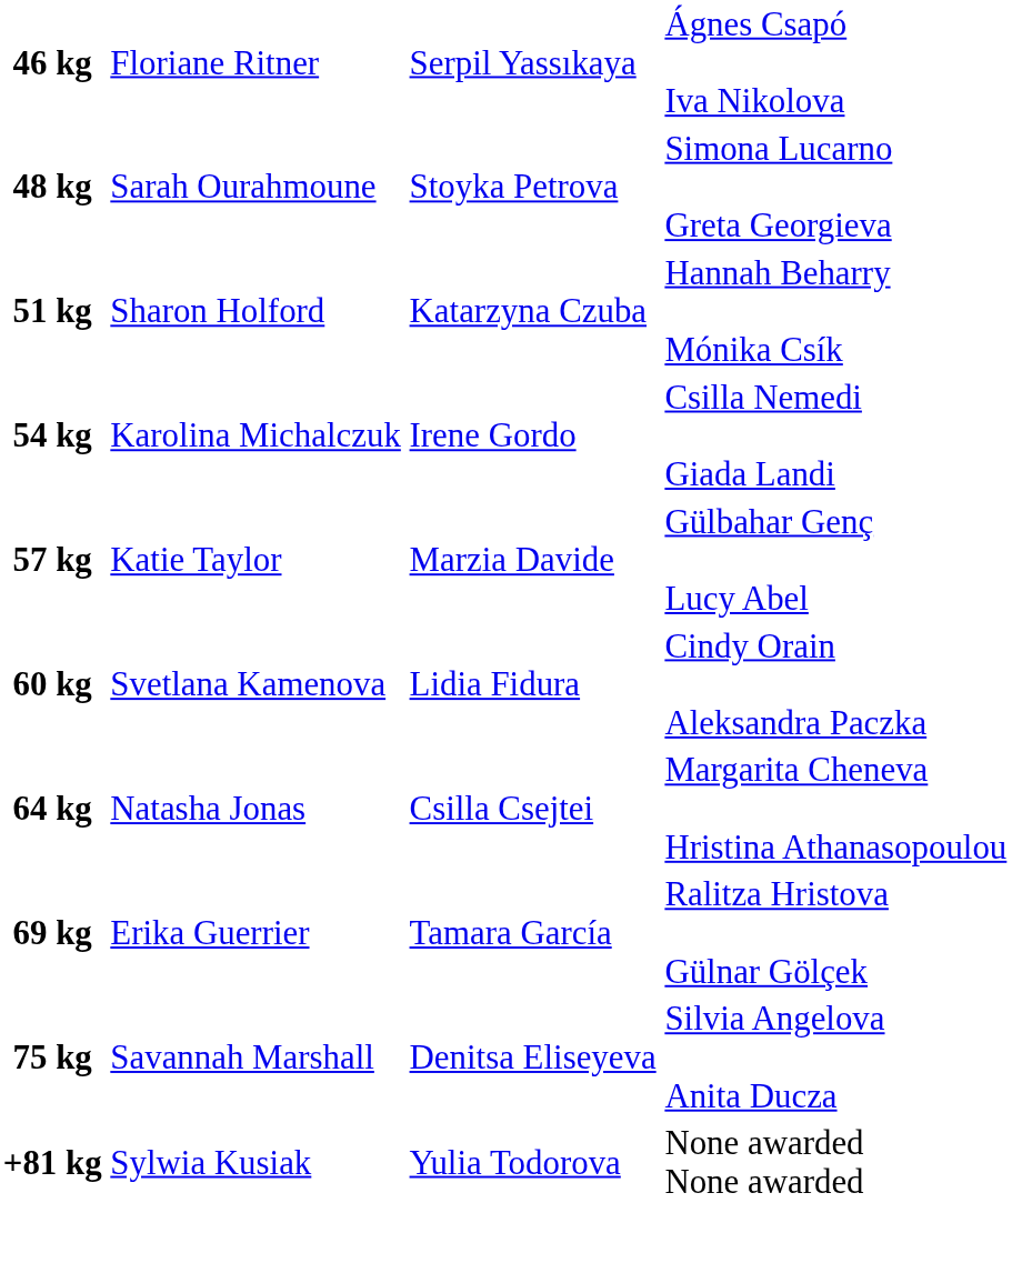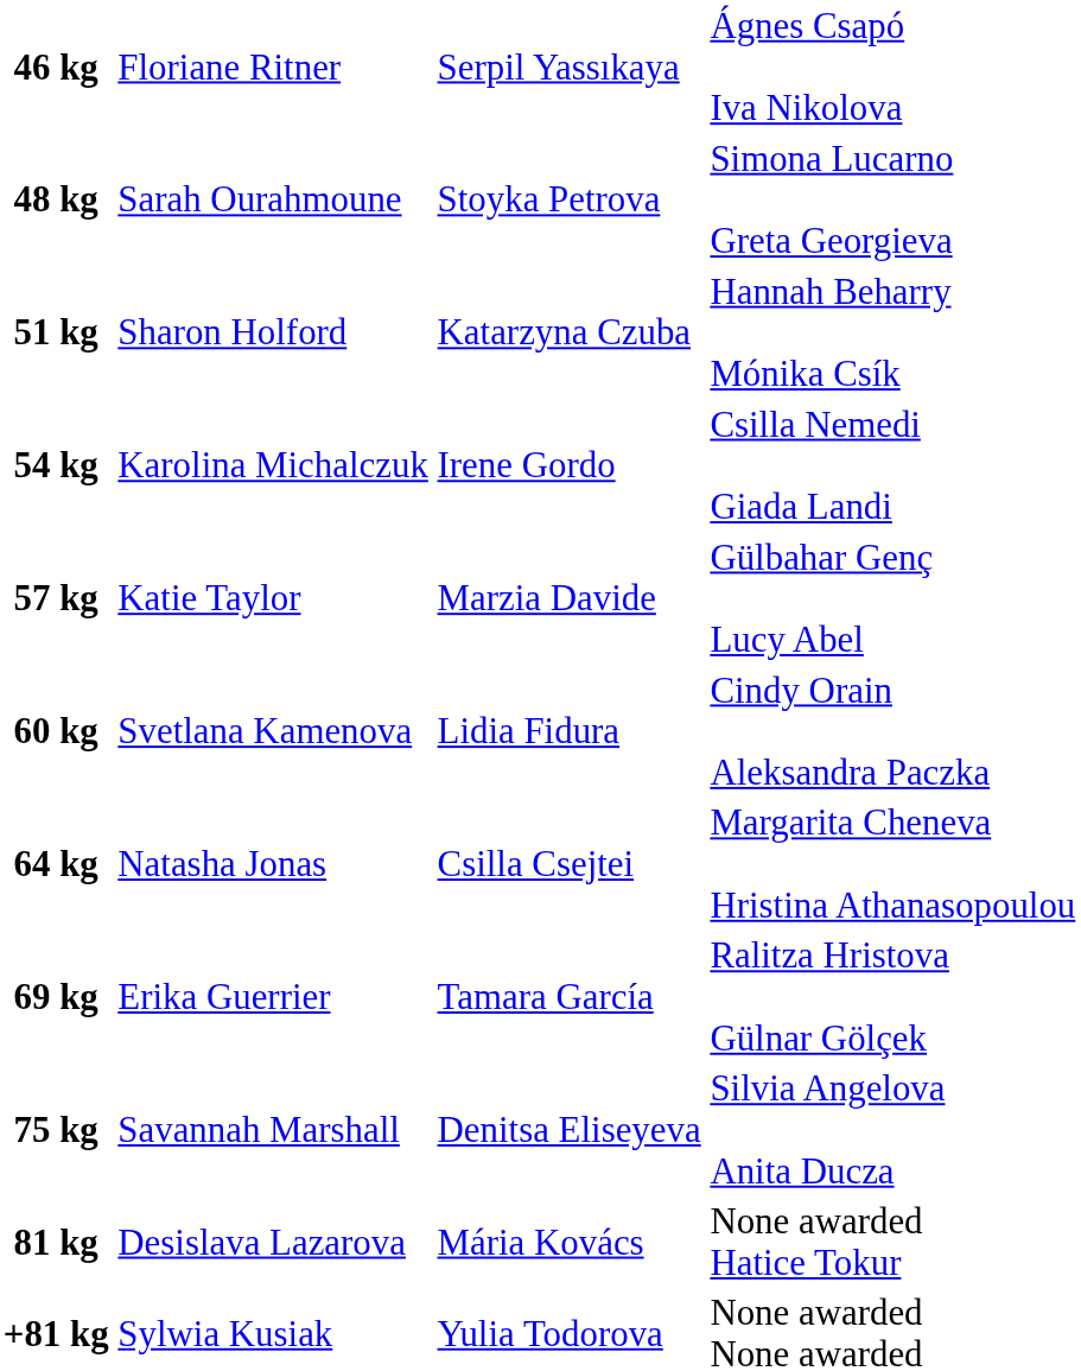+ row: 81 kg | Desislava Lazarova | Mária Kovács | None awarded Hatice Tokur
